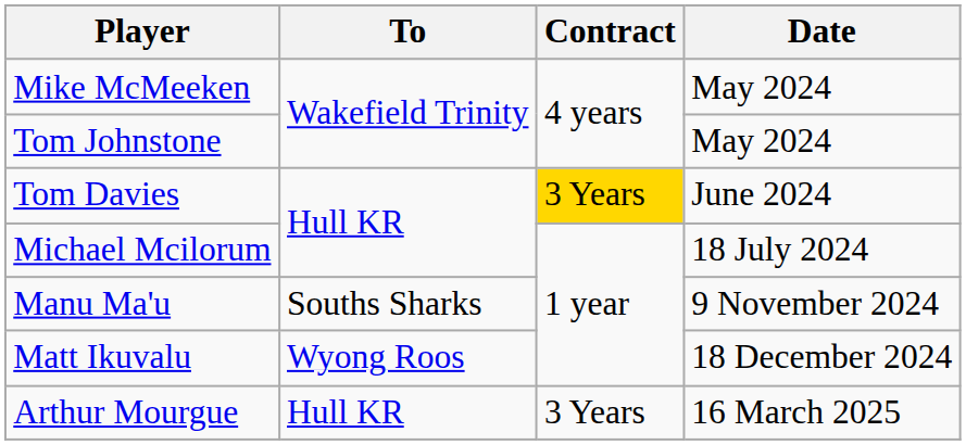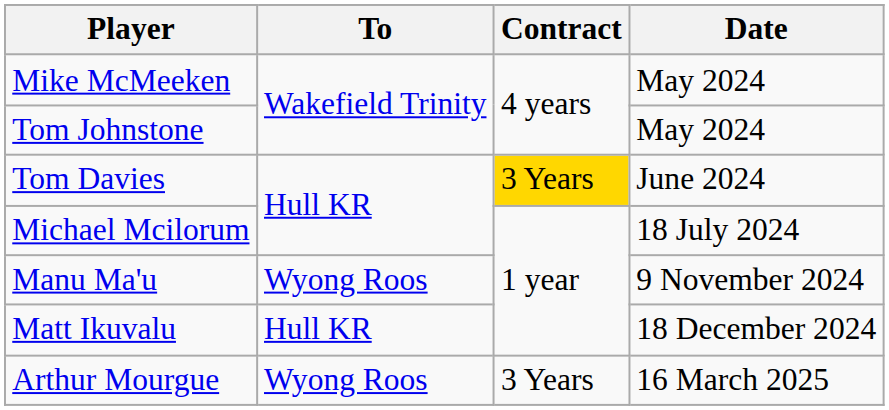Manu Ma'u | To: Souths Sharks -> Wyong Roos
Matt Ikuvalu | To: Wyong Roos -> Hull KR
Arthur Mourgue | To: Hull KR -> Wyong Roos
